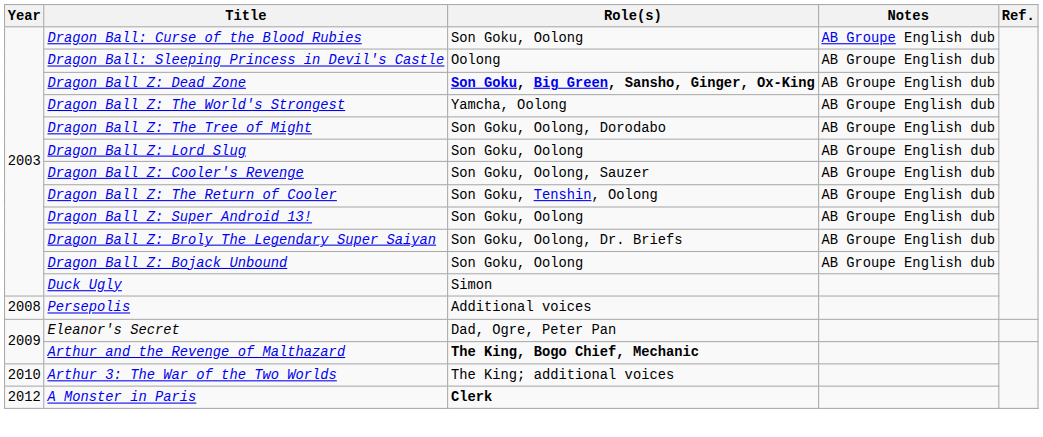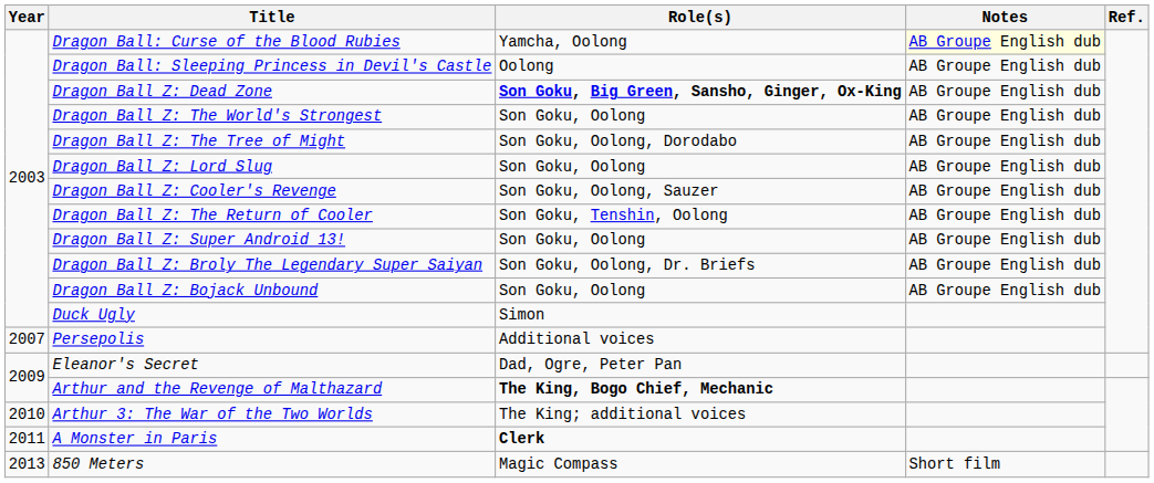Dragon Ball: Curse of the Blood Rubies | Role(s): Son Goku, Oolong -> Yamcha, Oolong
Dragon Ball: Curse of the Blood Rubies | Notes: no background -> lightyellow background
Dragon Ball Z: The World's Strongest | Role(s): Yamcha, Oolong -> Son Goku, Oolong
Persepolis | Year: 2008 -> 2007
A Monster in Paris | Year: 2012 -> 2011
+ row: 2013 | 850 Meters | Magic Compass | Short film
